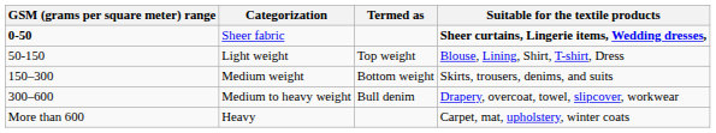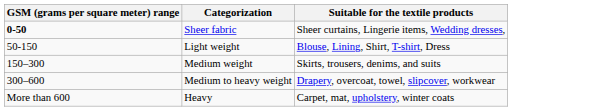- column: Termed as | Top weight | Bottom weight | Bull denim
Sheer fabric | Suitable for the textile products: bold -> normal
